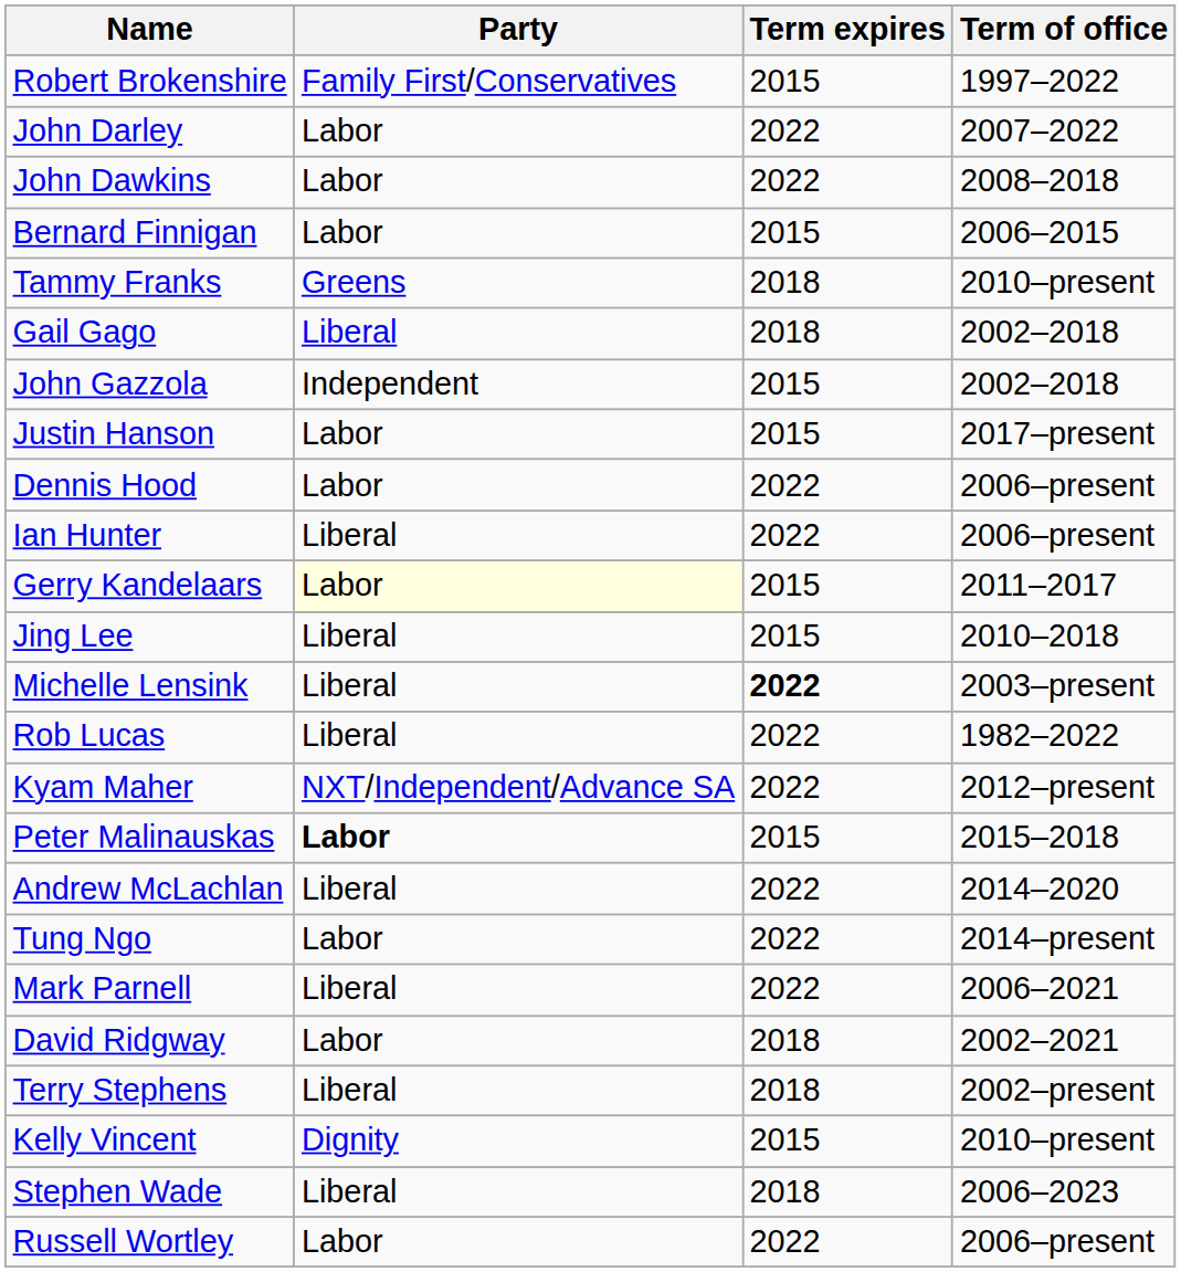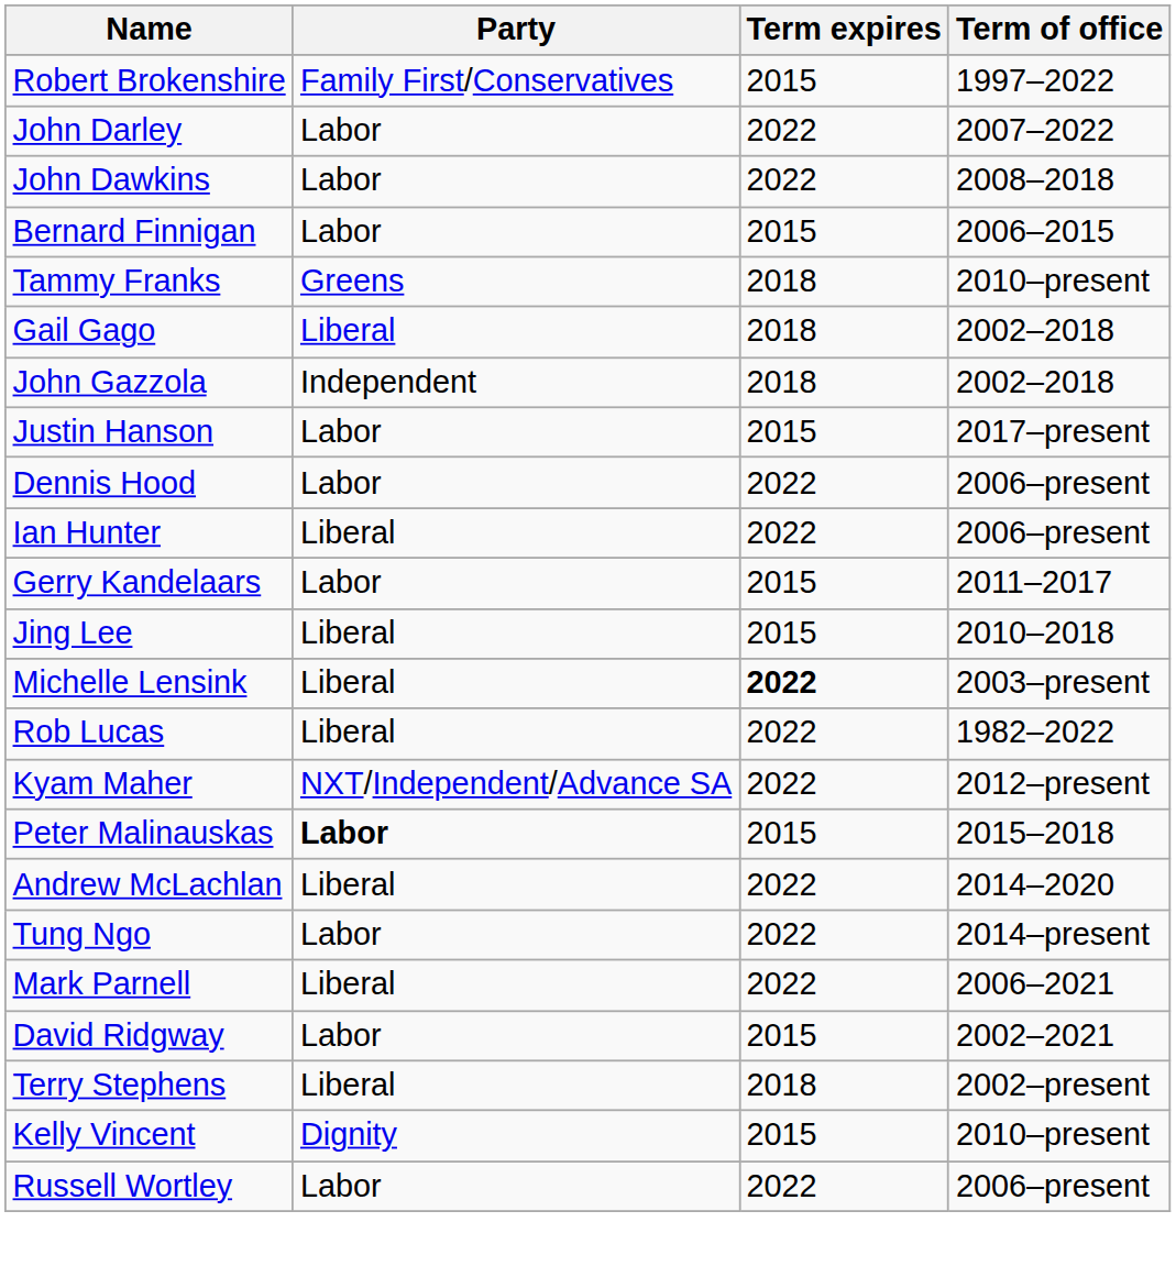John Gazzola | Term expires: 2015 -> 2018
Gerry Kandelaars | Party: lightyellow background -> no background
David Ridgway | Term expires: 2018 -> 2015
- row: Stephen Wade | Liberal | 2018 | 2006–2023
